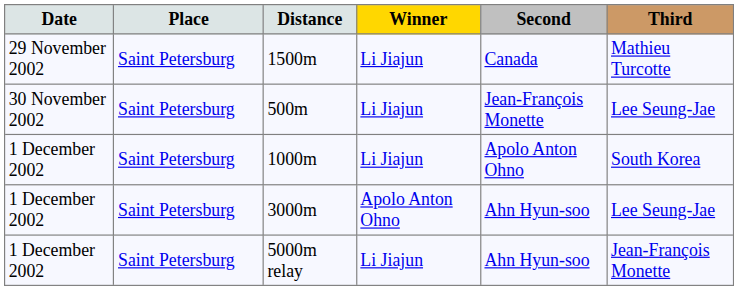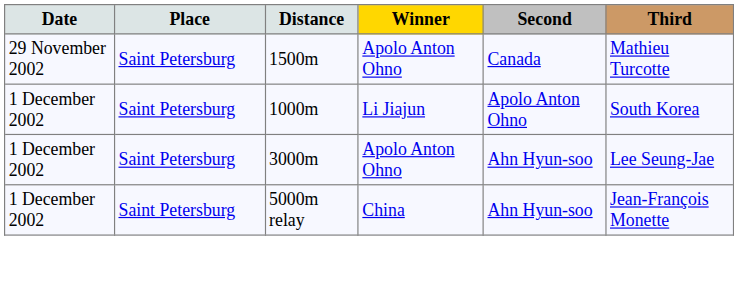1500m | Winner: Li Jiajun -> Apolo Anton Ohno
- row: 30 November 2002 | Saint Petersburg | 500m | Li Jiajun | Jean-François Monette | Lee Seung-Jae
5000m relay | Winner: Li Jiajun -> China
